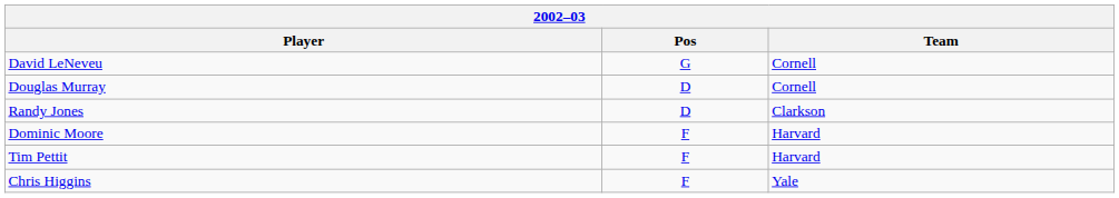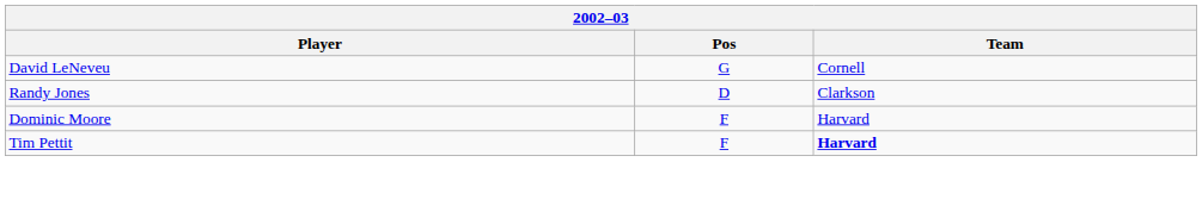- row: Douglas Murray | D | Cornell
Tim Pettit | Team: normal -> bold
- row: Chris Higgins | F | Yale
